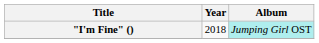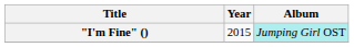"I'm Fine" () | Year: 2018 -> 2015
